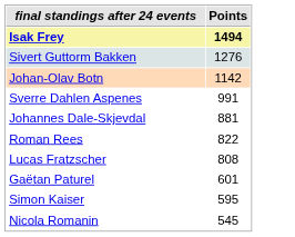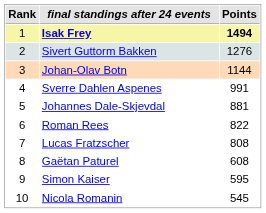+ column: Rank | 1 | 2 | 3 | 4 | 5 | 6 | 7 | 8 | 9 | 10
Johan-Olav Botn | Points: 1142 -> 1144
Gaëtan Paturel | Points: 601 -> 608
